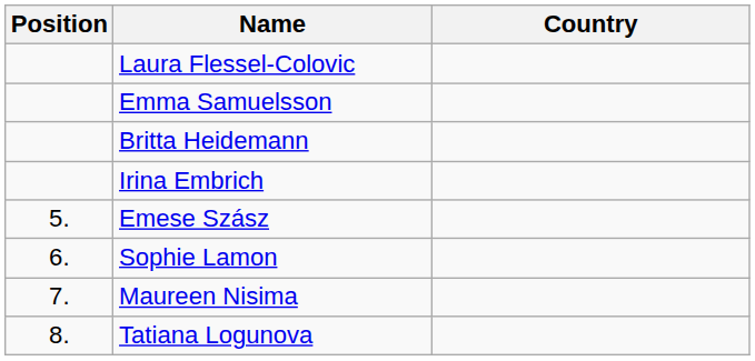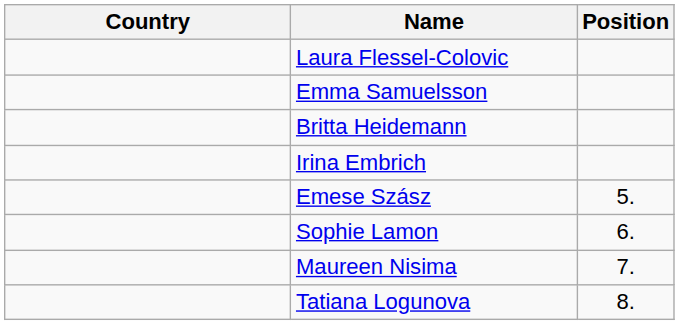columns swapped: Position <-> Country
